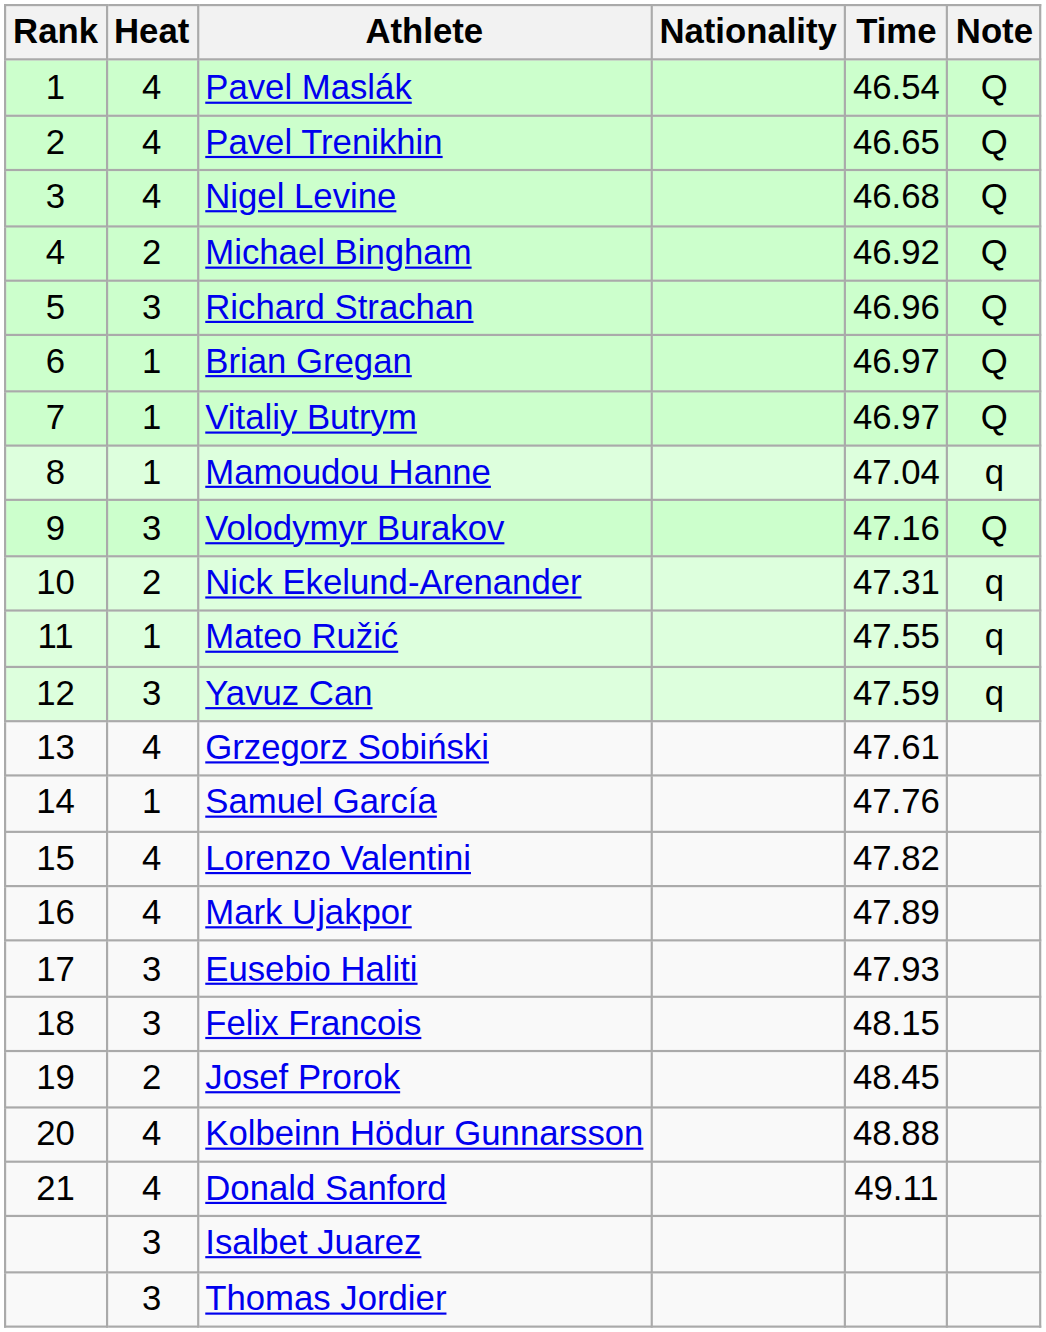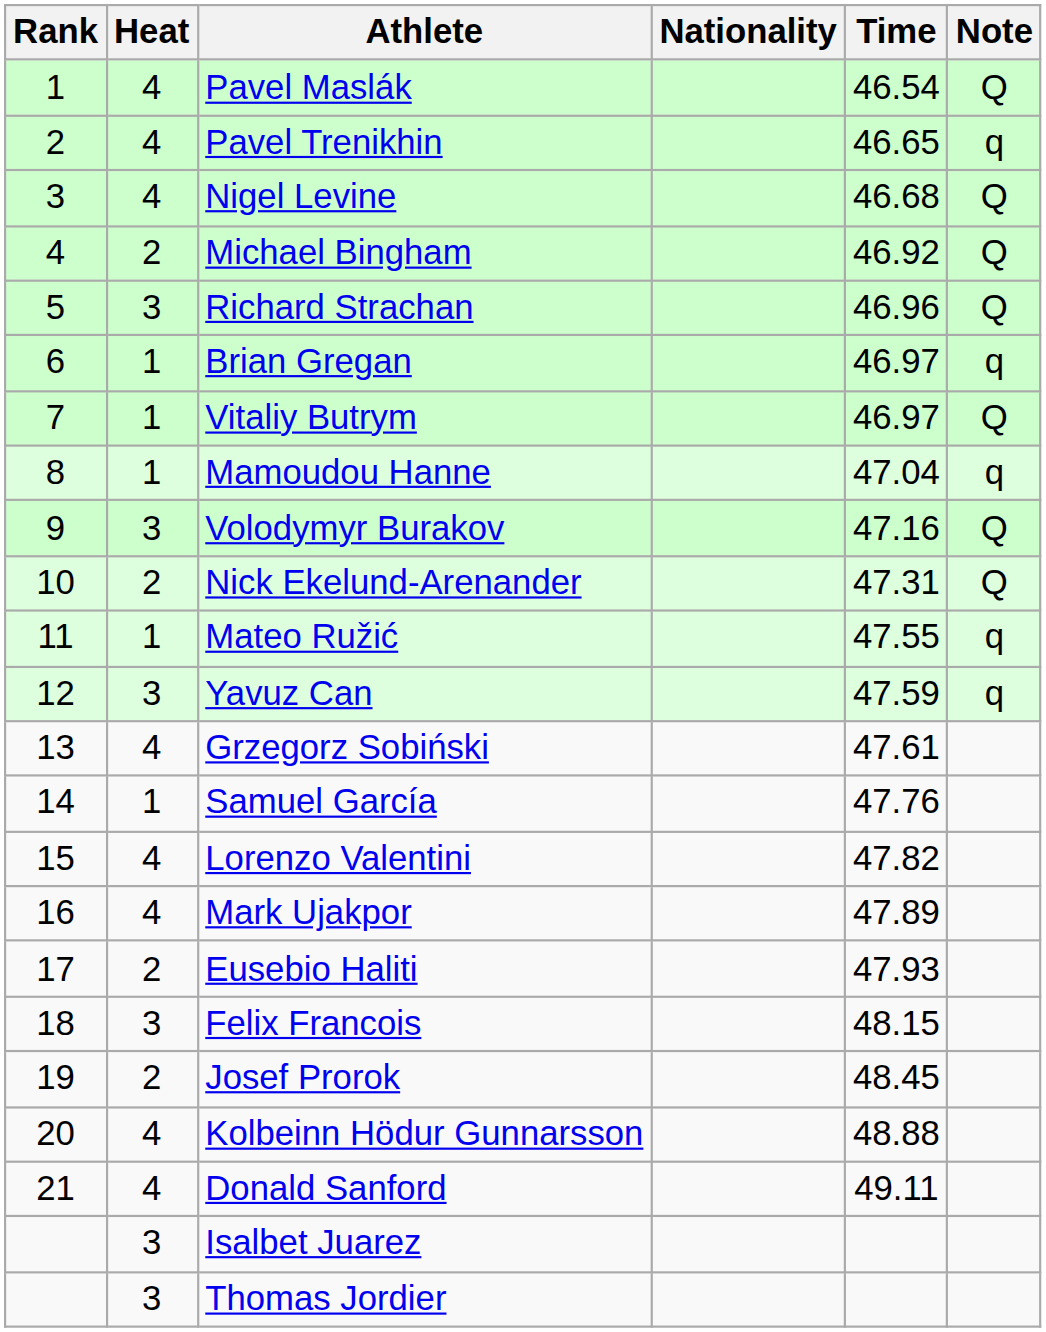Pavel Trenikhin | Note: Q -> q
Brian Gregan | Note: Q -> q
Nick Ekelund-Arenander | Note: q -> Q
Eusebio Haliti | Heat: 3 -> 2
